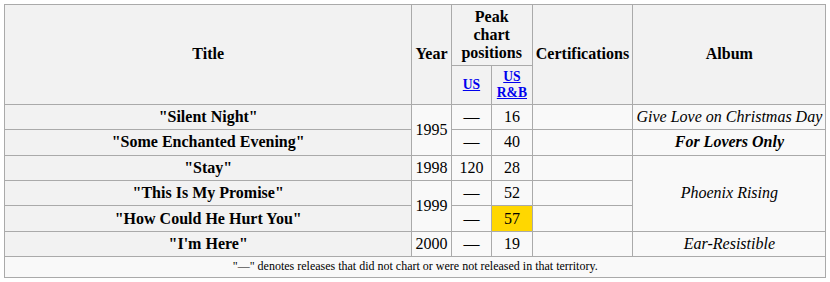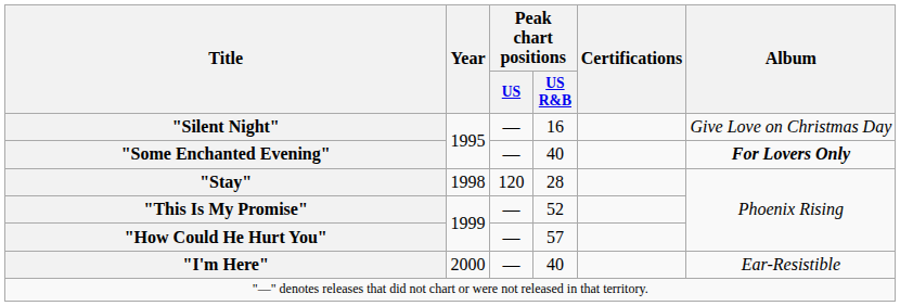"How Could He Hurt You" | Peak chart positions / US R&B: gold background -> no background
"I'm Here" | Peak chart positions / US R&B: 19 -> 40
